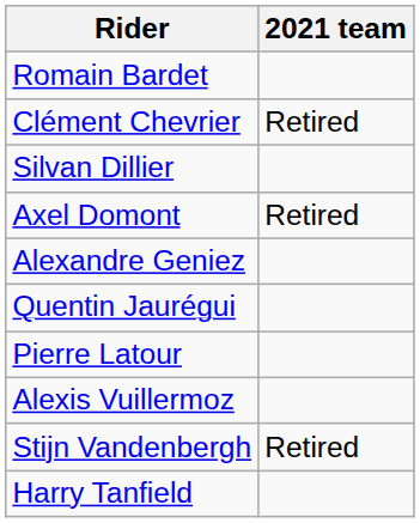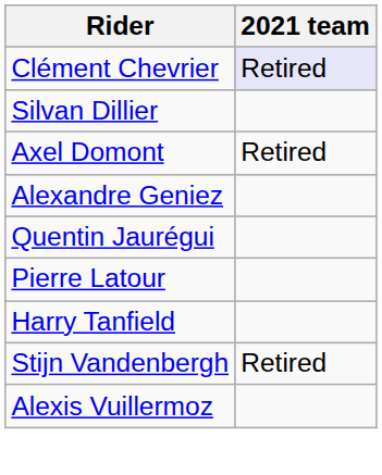- row: Romain Bardet
Clément Chevrier | 2021 team: no background -> lavender background
rows swapped: Harry Tanfield <-> Alexis Vuillermoz
